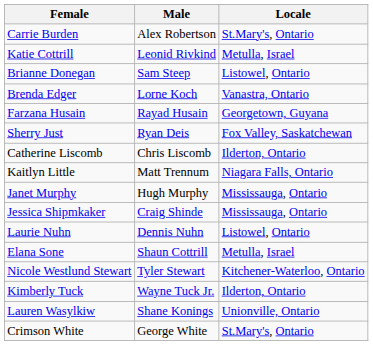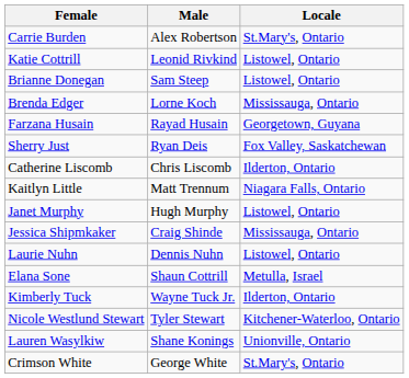Katie Cottrill | Locale: Metulla, Israel -> Listowel, Ontario
Brenda Edger | Locale: Vanastra, Ontario -> Mississauga, Ontario
Janet Murphy | Locale: Mississauga, Ontario -> Listowel, Ontario
rows swapped: Kimberly Tuck <-> Nicole Westlund Stewart
